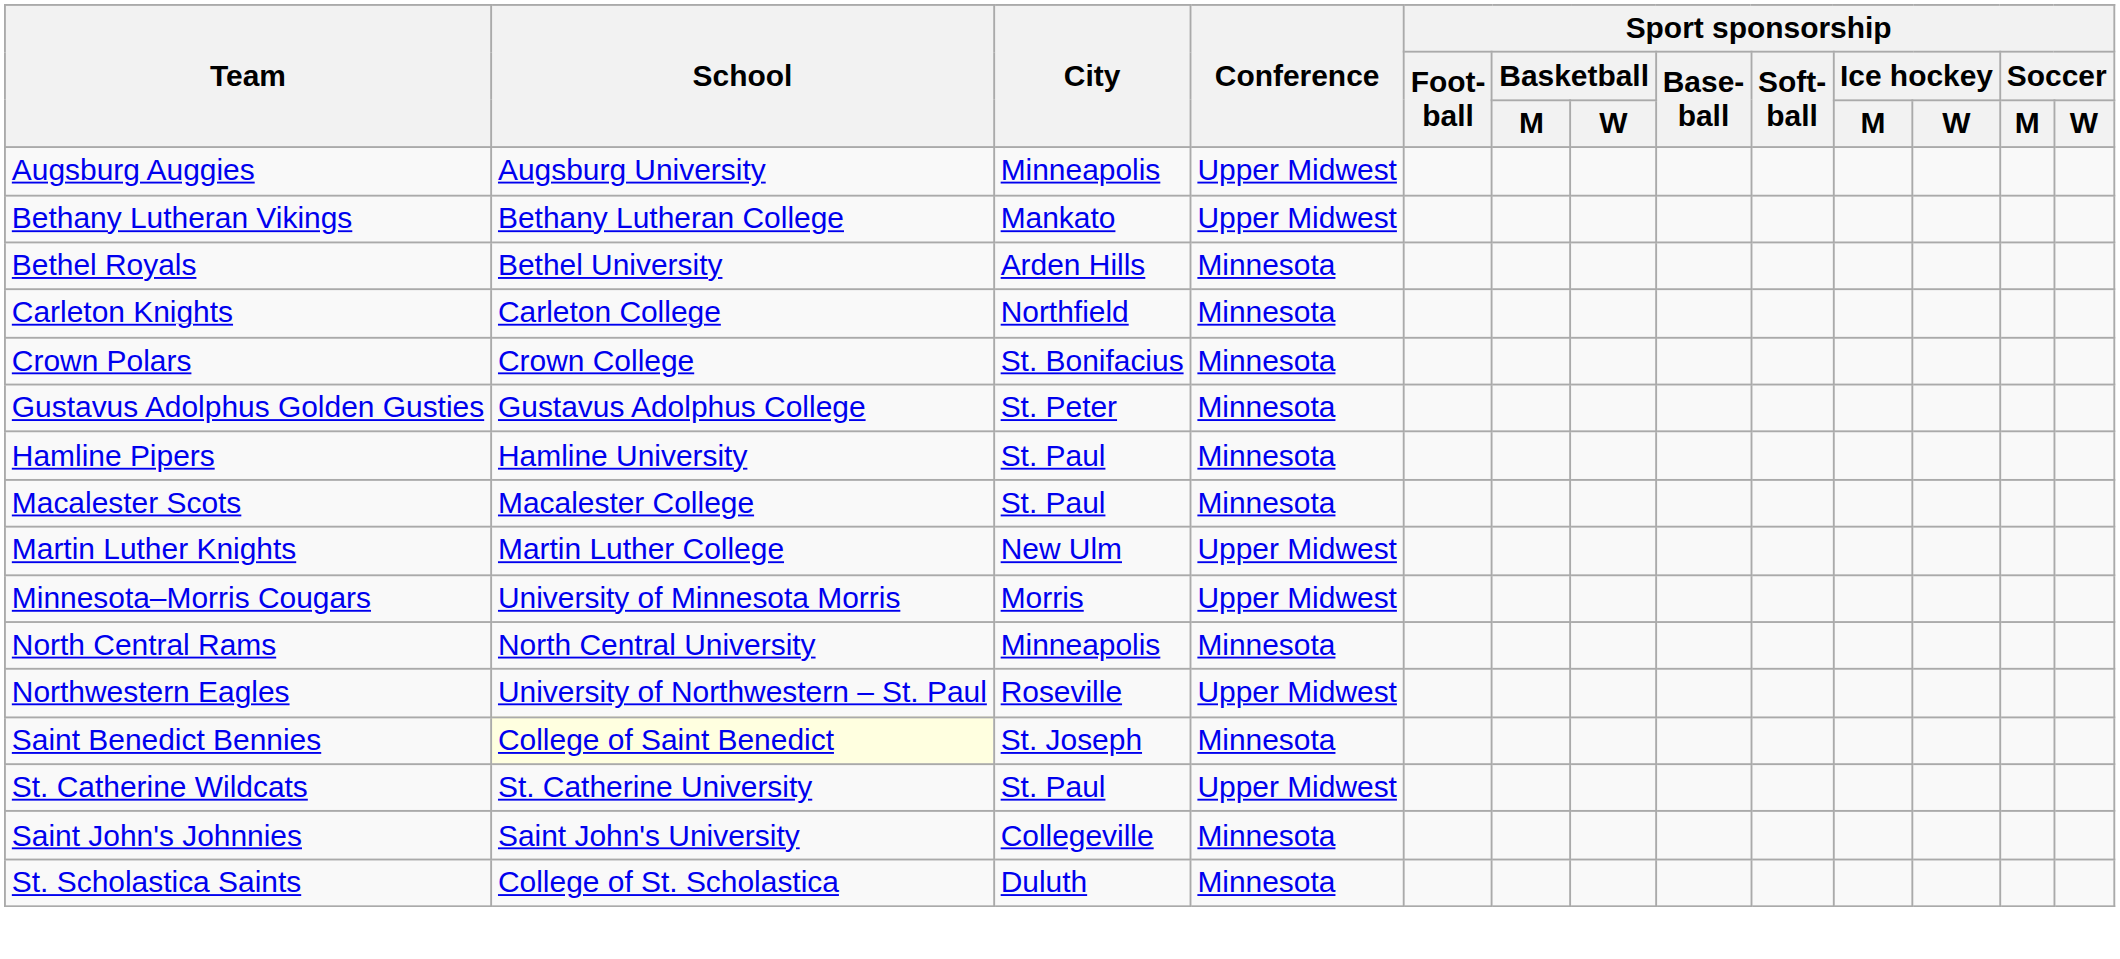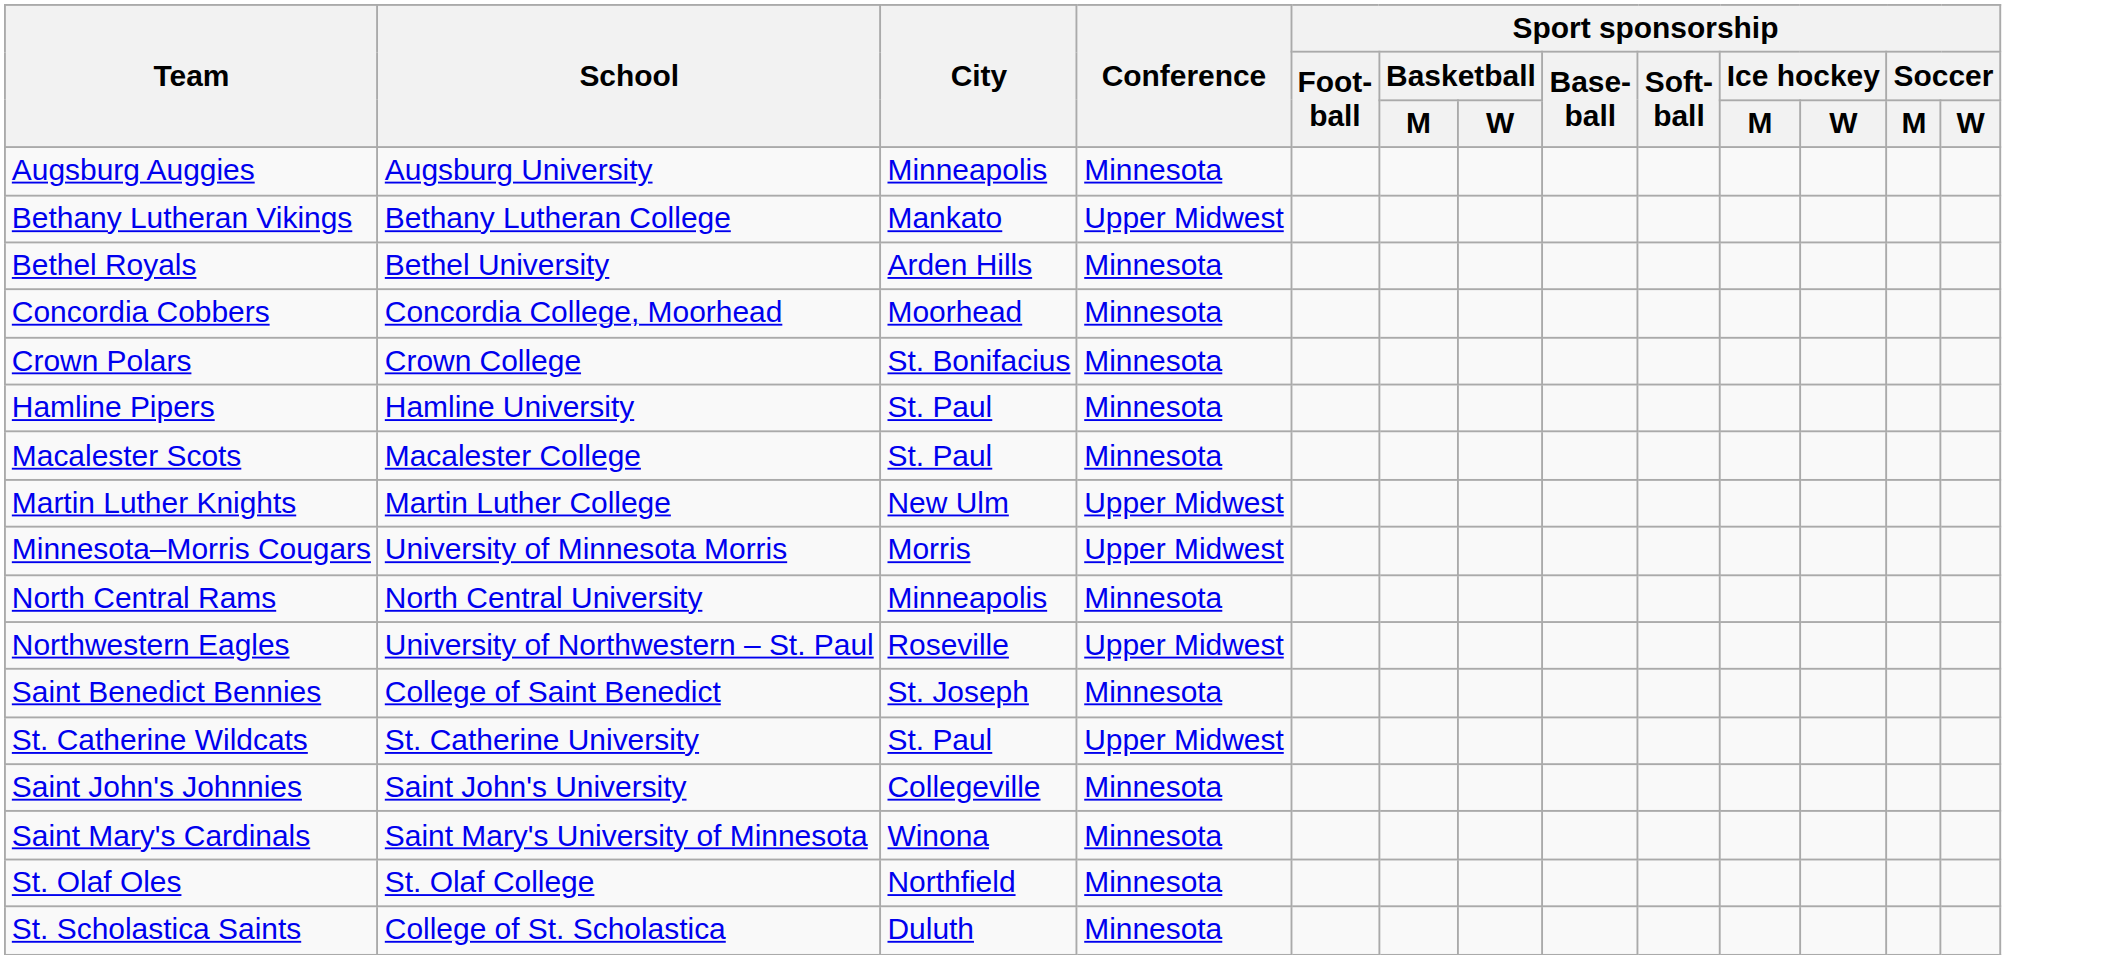Augsburg Auggies | Conference: Upper Midwest -> Minnesota
- row: Carleton Knights | Carleton College | Northfield | Minnesota
+ row: Concordia Cobbers | Concordia College, Moorhead | Moorhead | Minnesota
- row: Gustavus Adolphus Golden Gusties | Gustavus Adolphus College | St. Peter | Minnesota
Saint Benedict Bennies | School: lightyellow background -> no background
+ row: Saint Mary's Cardinals | Saint Mary's University of Minnesota | Winona | Minnesota
+ row: St. Olaf Oles | St. Olaf College | Northfield | Minnesota
